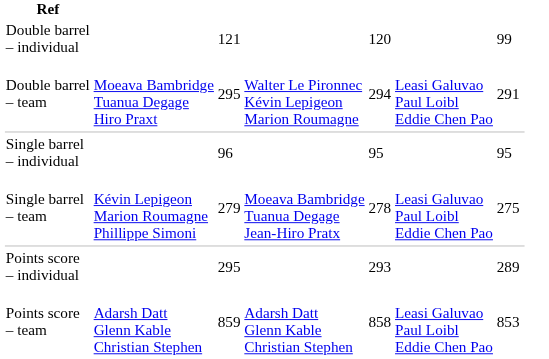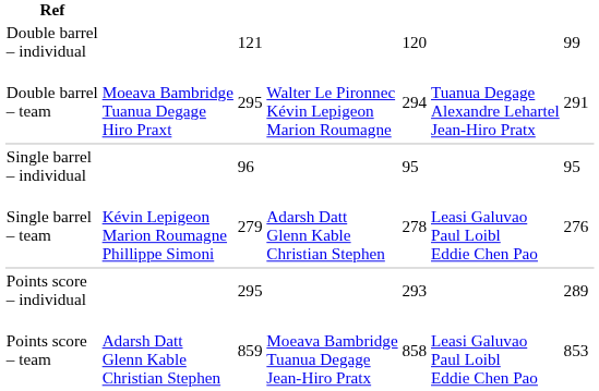Double barrel – team | column 6: Leasi Galuvao Paul Loibl Eddie Chen Pao -> Tuanua Degage Alexandre Lehartel Jean-Hiro Pratx
Single barrel – team | column 4: Moeava Bambridge Tuanua Degage Jean-Hiro Pratx -> Adarsh Datt Glenn Kable Christian Stephen
Single barrel – team | column 7: 275 -> 276
Points score – team | column 4: Adarsh Datt Glenn Kable Christian Stephen -> Moeava Bambridge Tuanua Degage Jean-Hiro Pratx
